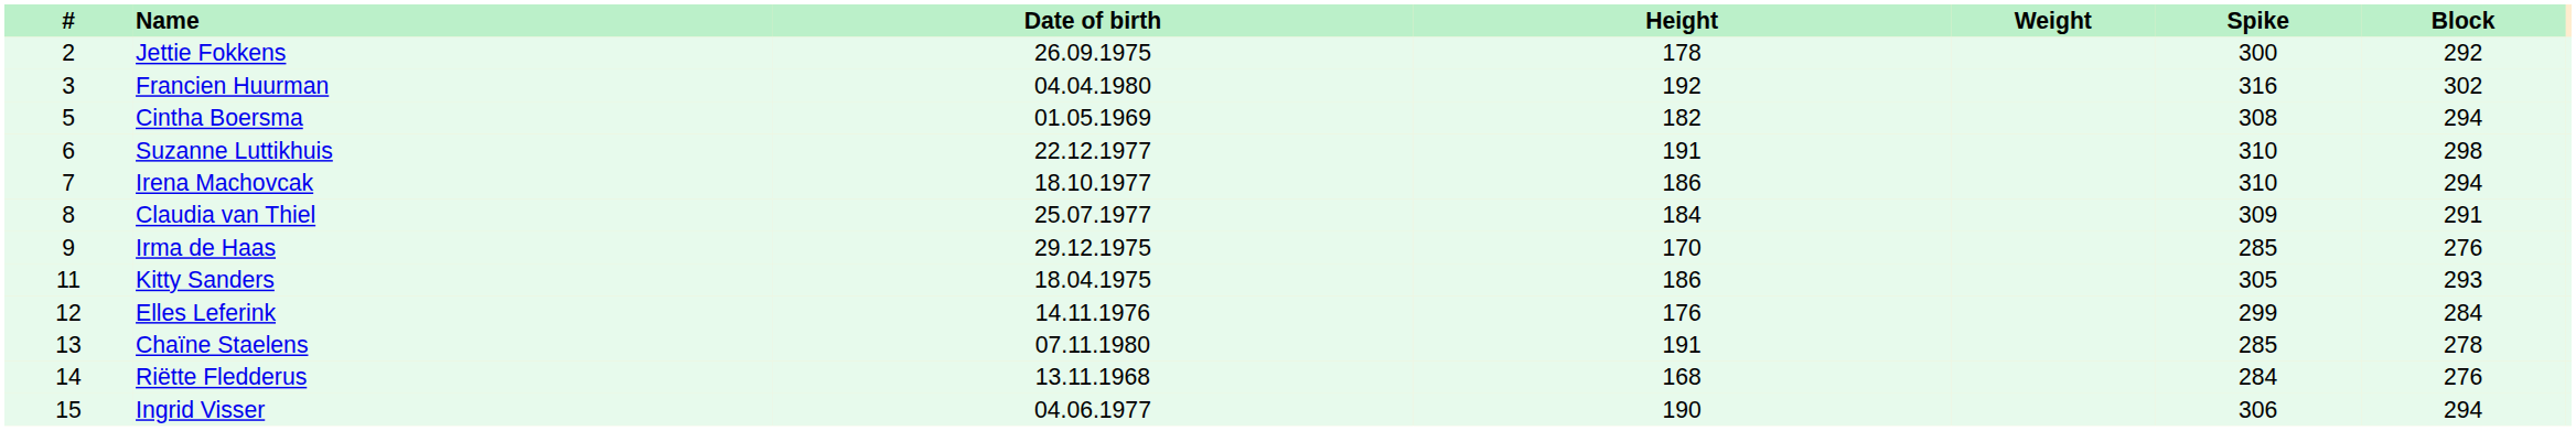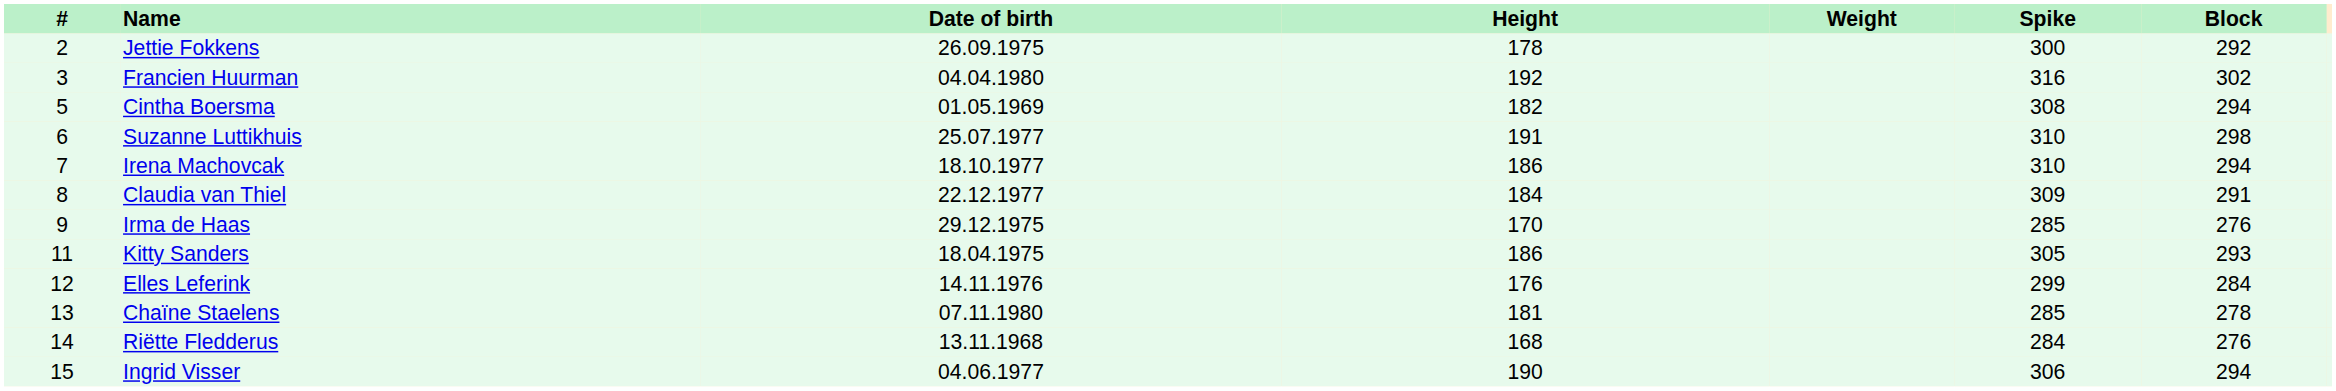Suzanne Luttikhuis | Date of birth: 22.12.1977 -> 25.07.1977
Claudia van Thiel | Date of birth: 25.07.1977 -> 22.12.1977
Chaïne Staelens | Height: 191 -> 181
